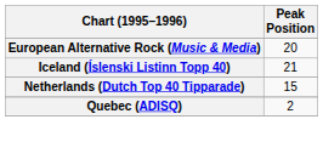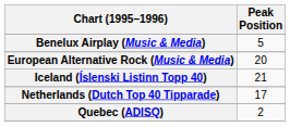+ row: Benelux Airplay (Music & Media) | 5
Netherlands (Dutch Top 40 Tipparade) | Peak Position: 15 -> 17
